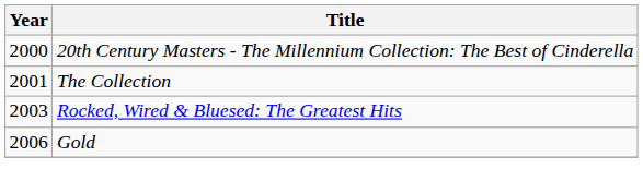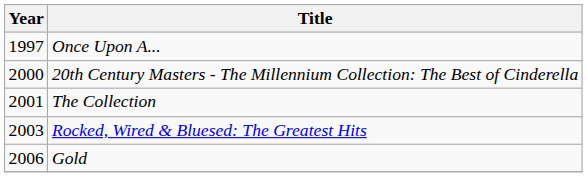+ row: 1997 | Once Upon A...
